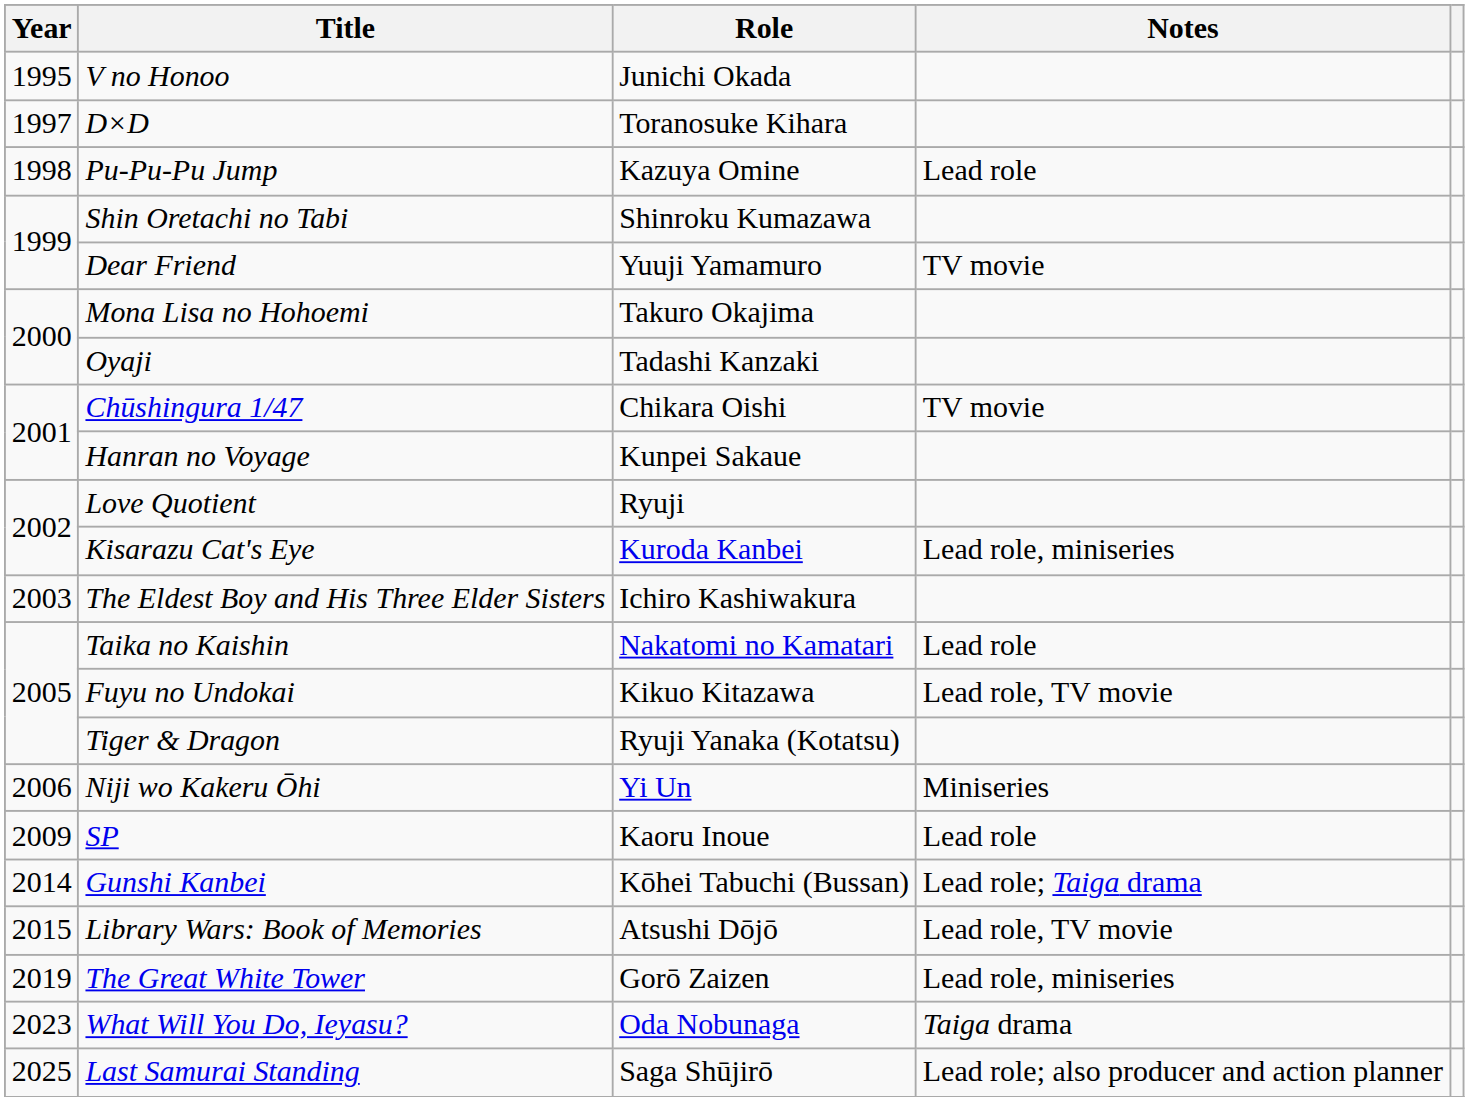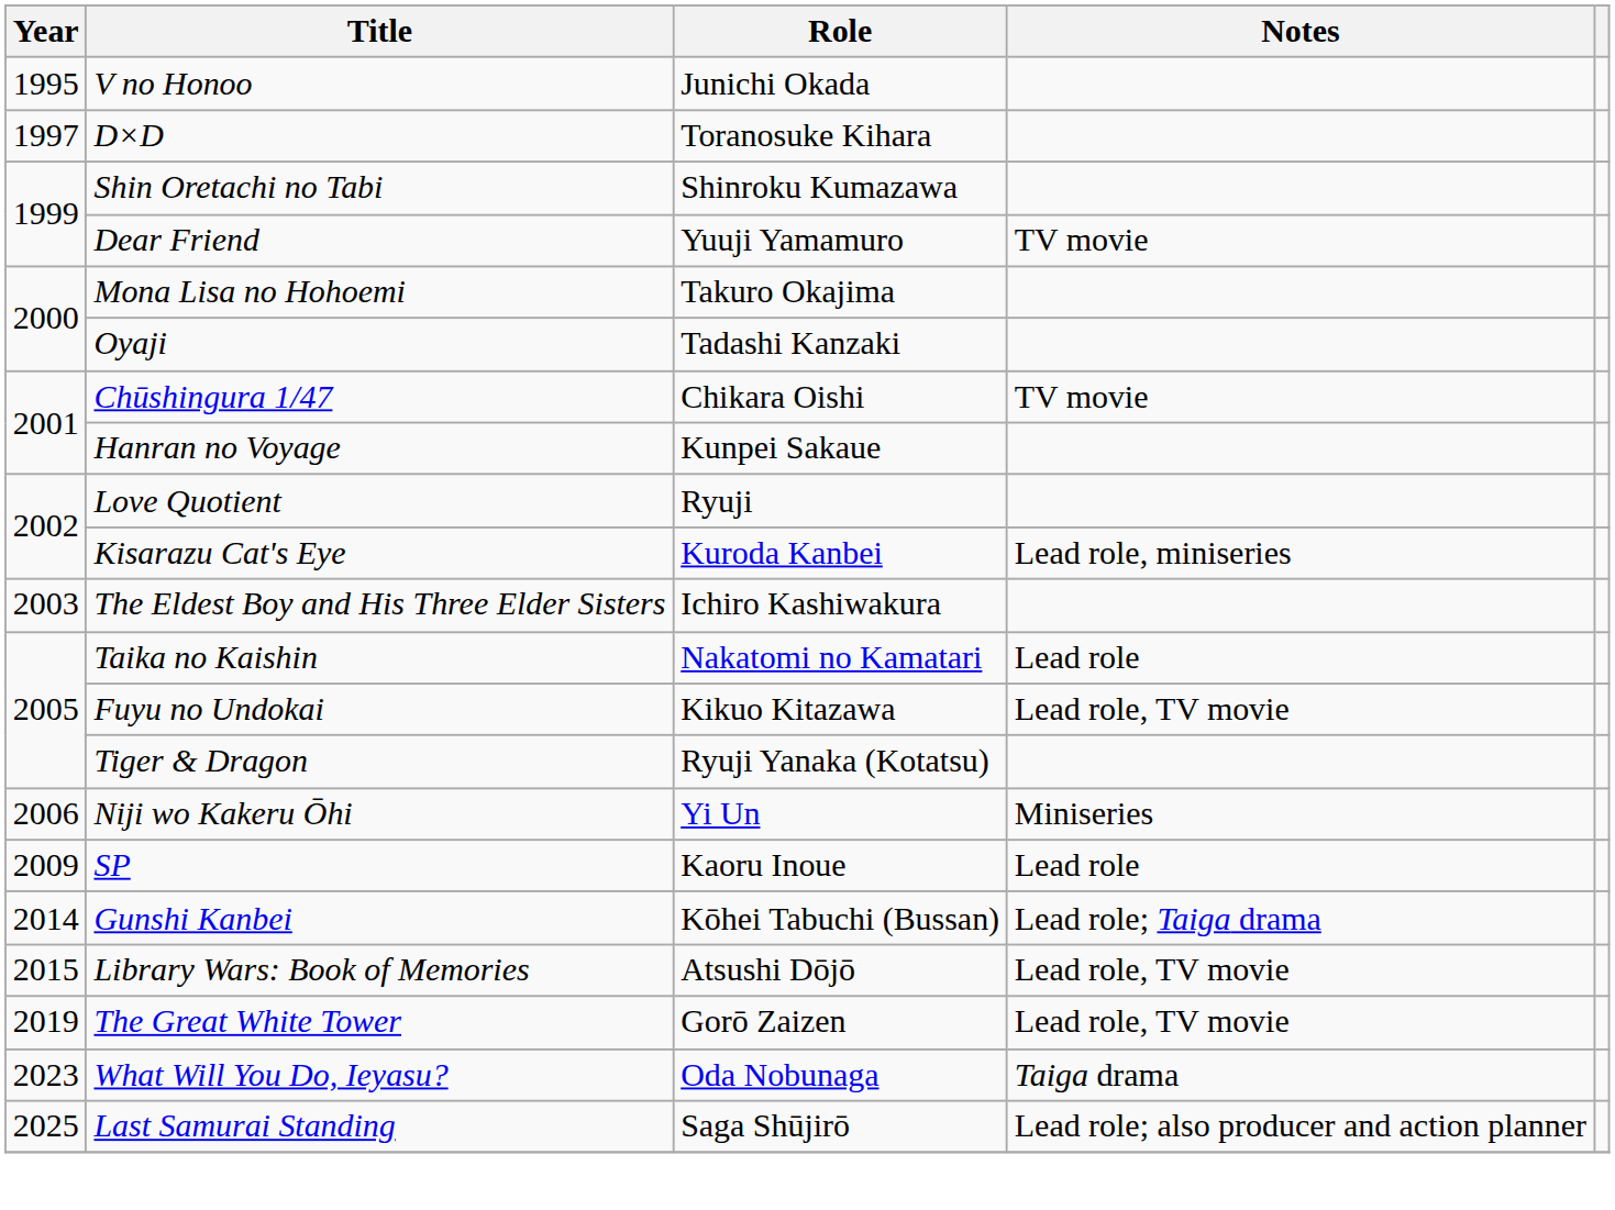- row: 1998 | Pu-Pu-Pu Jump | Kazuya Omine | Lead role
The Great White Tower | Notes: Lead role, miniseries -> Lead role, TV movie
